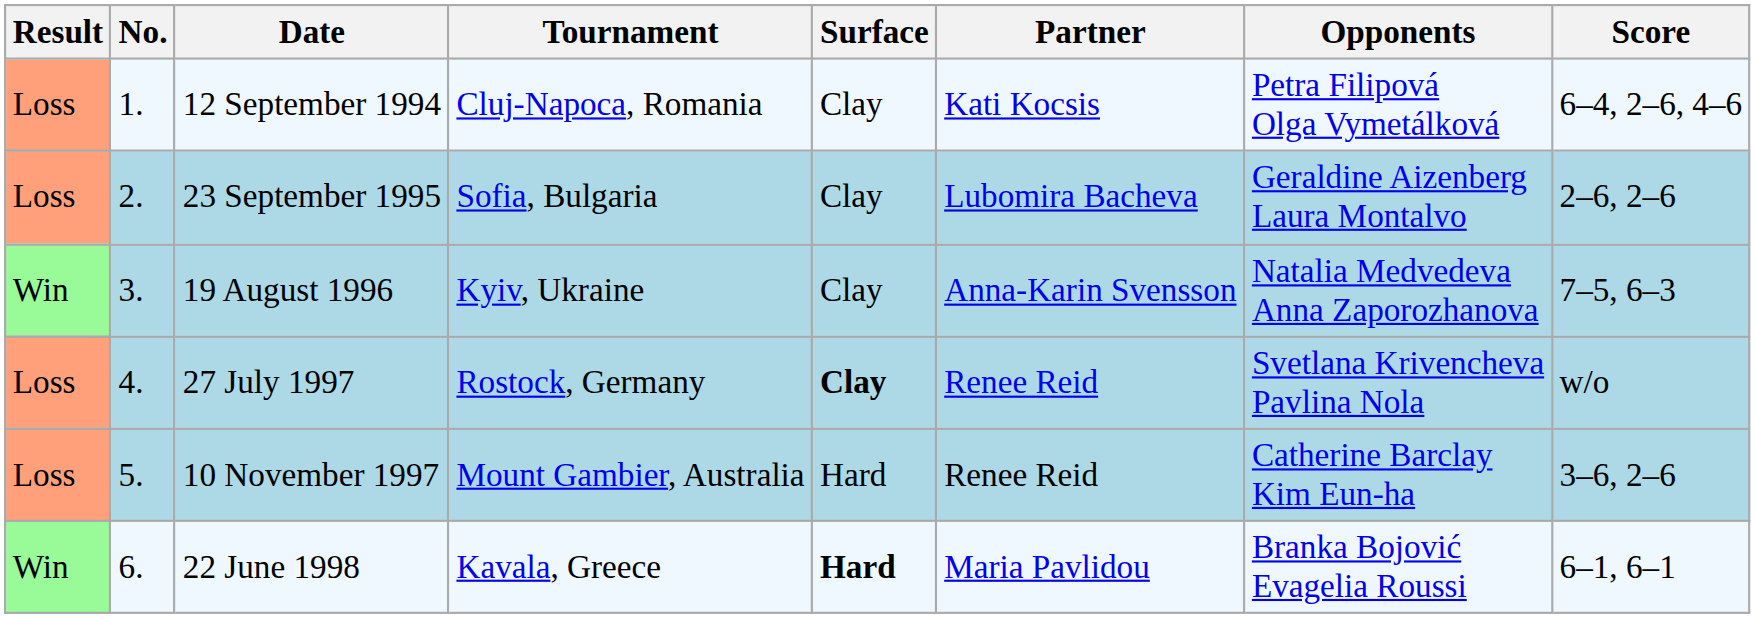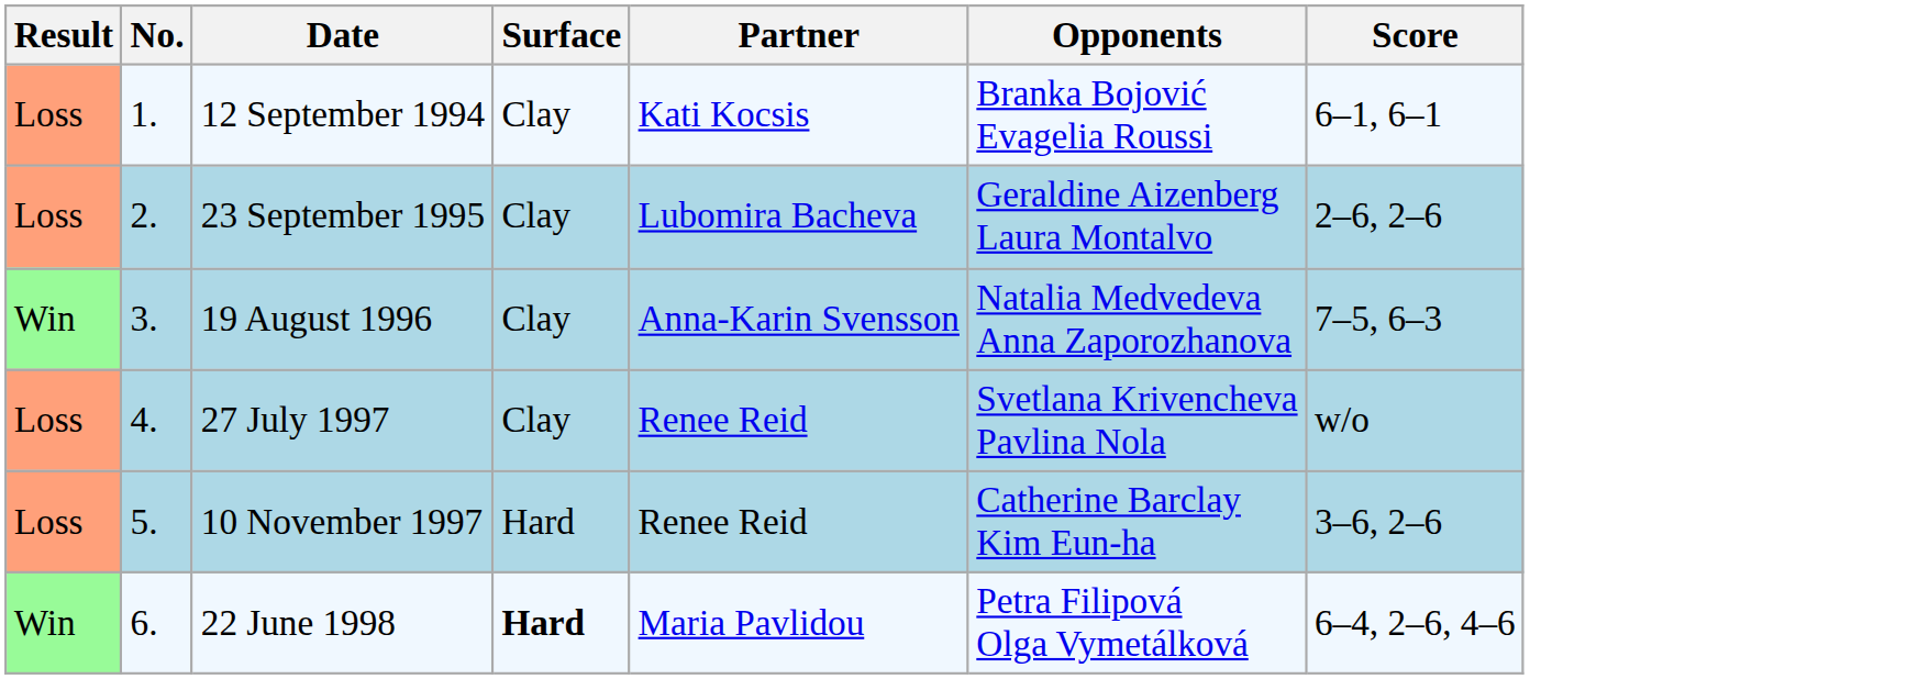- column: Tournament | Cluj-Napoca, Romania | Sofia, Bulgaria | Kyiv, Ukraine | Rostock, Germany | Mount Gambier, Australia | Kavala, Greece
12 September 1994 | Opponents: Petra Filipová Olga Vymetálková -> Branka Bojović Evagelia Roussi
12 September 1994 | Score: 6–4, 2–6, 4–6 -> 6–1, 6–1
27 July 1997 | Surface: bold -> normal
22 June 1998 | Opponents: Branka Bojović Evagelia Roussi -> Petra Filipová Olga Vymetálková
22 June 1998 | Score: 6–1, 6–1 -> 6–4, 2–6, 4–6
